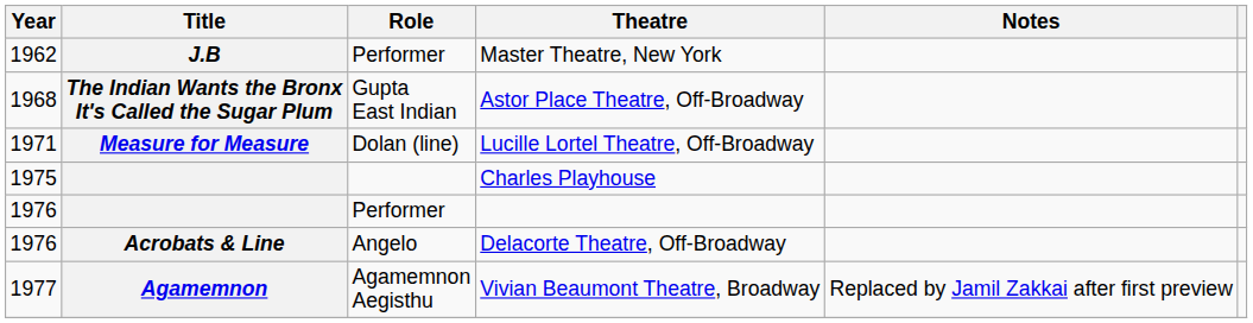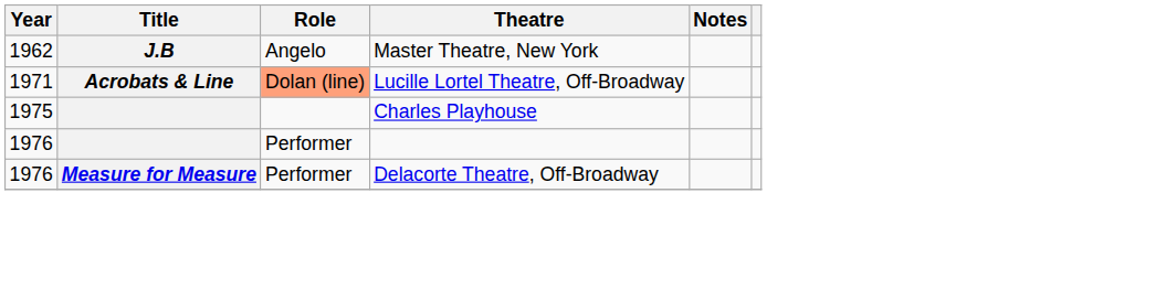Master Theatre, New York | Role: Performer -> Angelo
- row: 1968 | The Indian Wants the Bronx It's Called the Sugar Plum | Gupta East Indian | Astor Place Theatre, Off-Broadway
Lucille Lortel Theatre, Off-Broadway | Title: Measure for Measure -> Acrobats & Line
Lucille Lortel Theatre, Off-Broadway | Role: no background -> lightsalmon background
Delacorte Theatre, Off-Broadway | Title: Acrobats & Line -> Measure for Measure
Delacorte Theatre, Off-Broadway | Role: Angelo -> Performer
- row: 1977 | Agamemnon | Agamemnon Aegisthu | Vivian Beaumont Theatre, Broadway | Replaced by Jamil Zakkai after first preview
